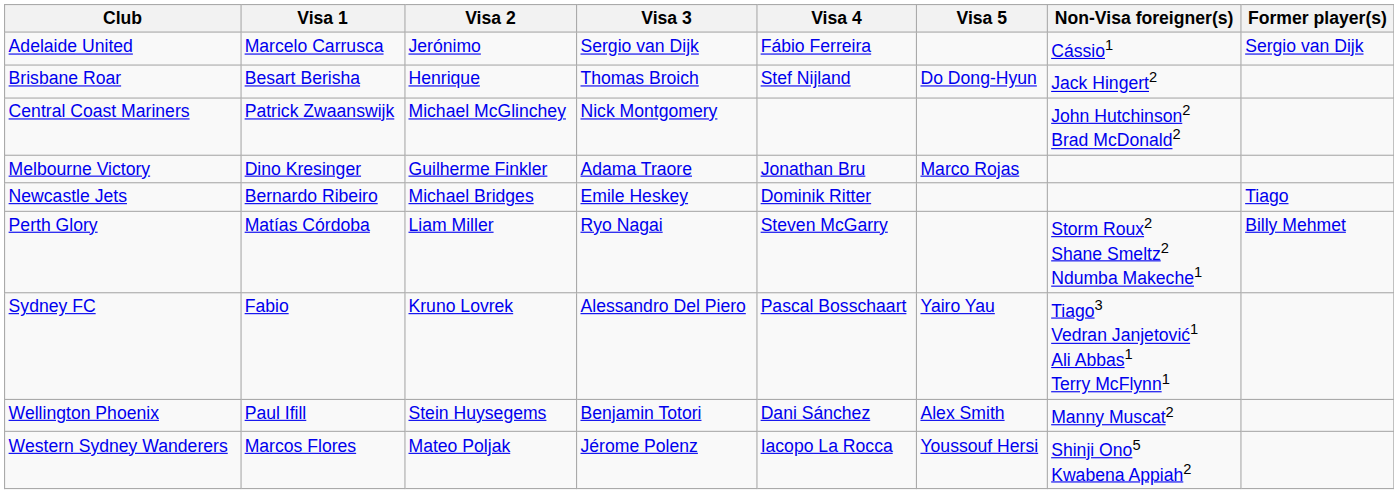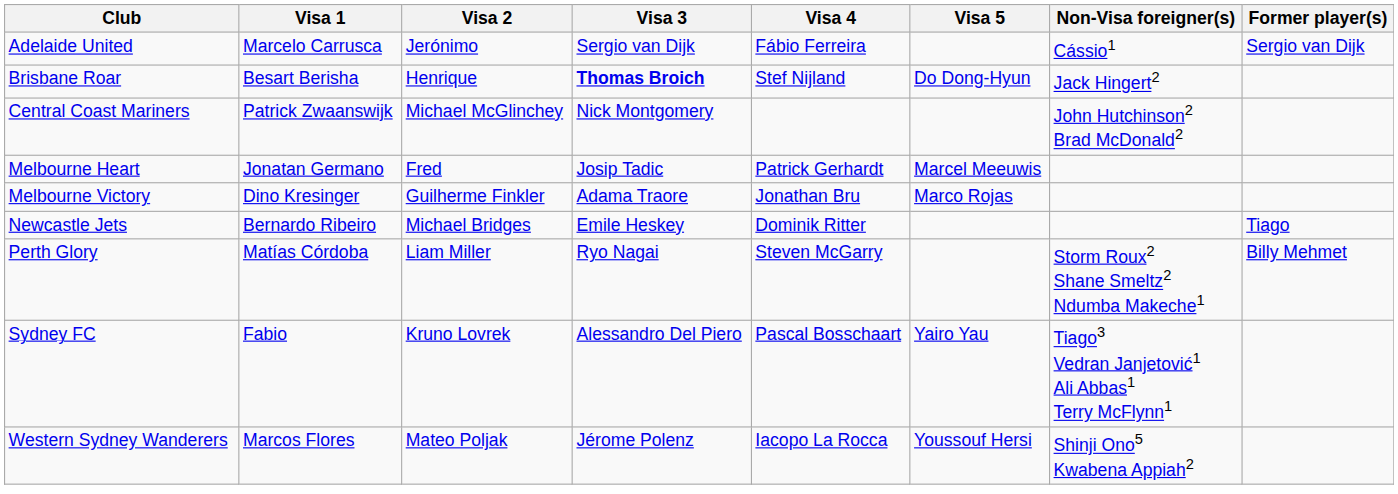Brisbane Roar | Visa 3: normal -> bold
+ row: Melbourne Heart | Jonatan Germano | Fred | Josip Tadic | Patrick Gerhardt | Marcel Meeuwis
- row: Wellington Phoenix | Paul Ifill | Stein Huysegems | Benjamin Totori | Dani Sánchez | Alex Smith | Manny Muscat2
